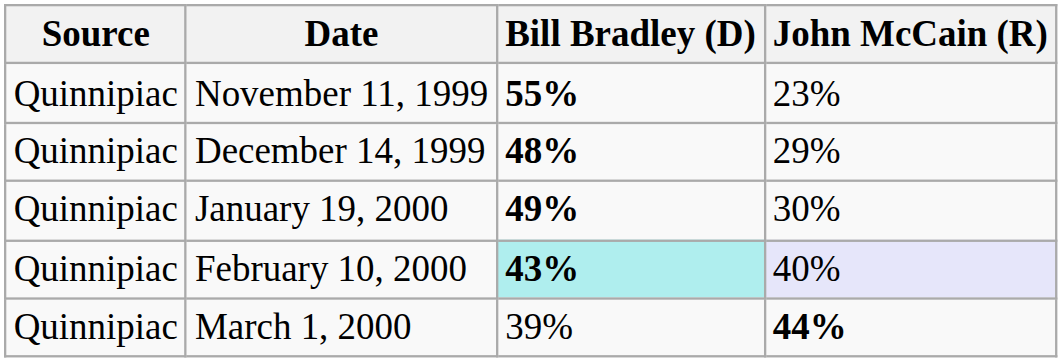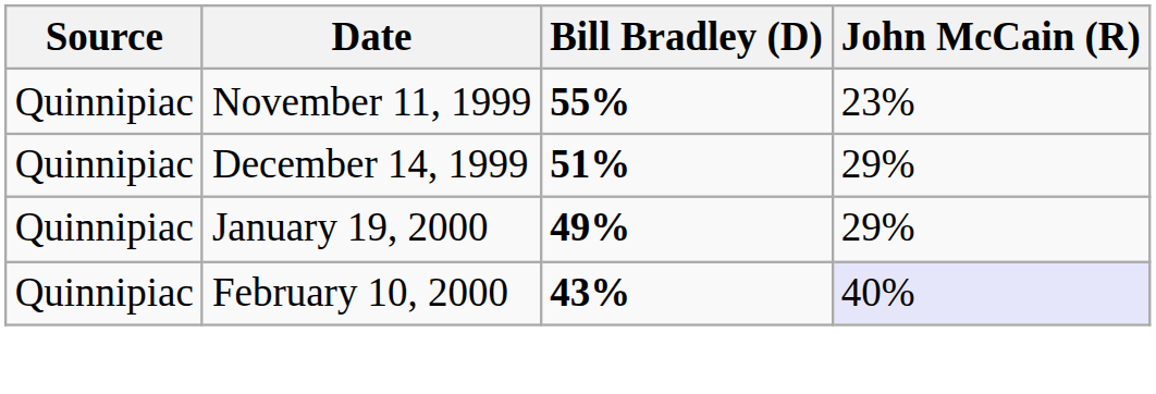December 14, 1999 | Bill Bradley (D): 48% -> 51%
January 19, 2000 | John McCain (R): 30% -> 29%
February 10, 2000 | Bill Bradley (D): paleturquoise background -> no background
- row: Quinnipiac | March 1, 2000 | 39% | 44%
